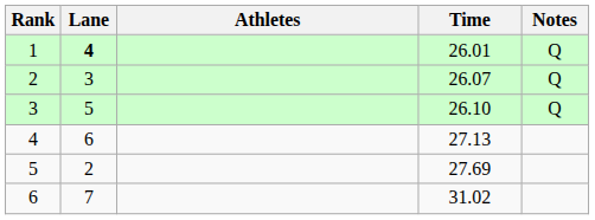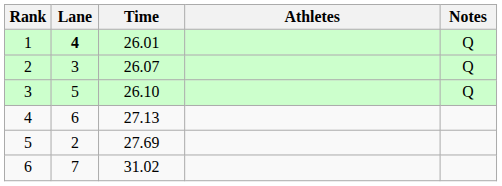columns swapped: Athletes <-> Time
